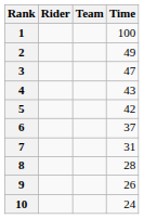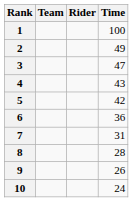columns swapped: Rider <-> Team
6 | Time: 37 -> 36
